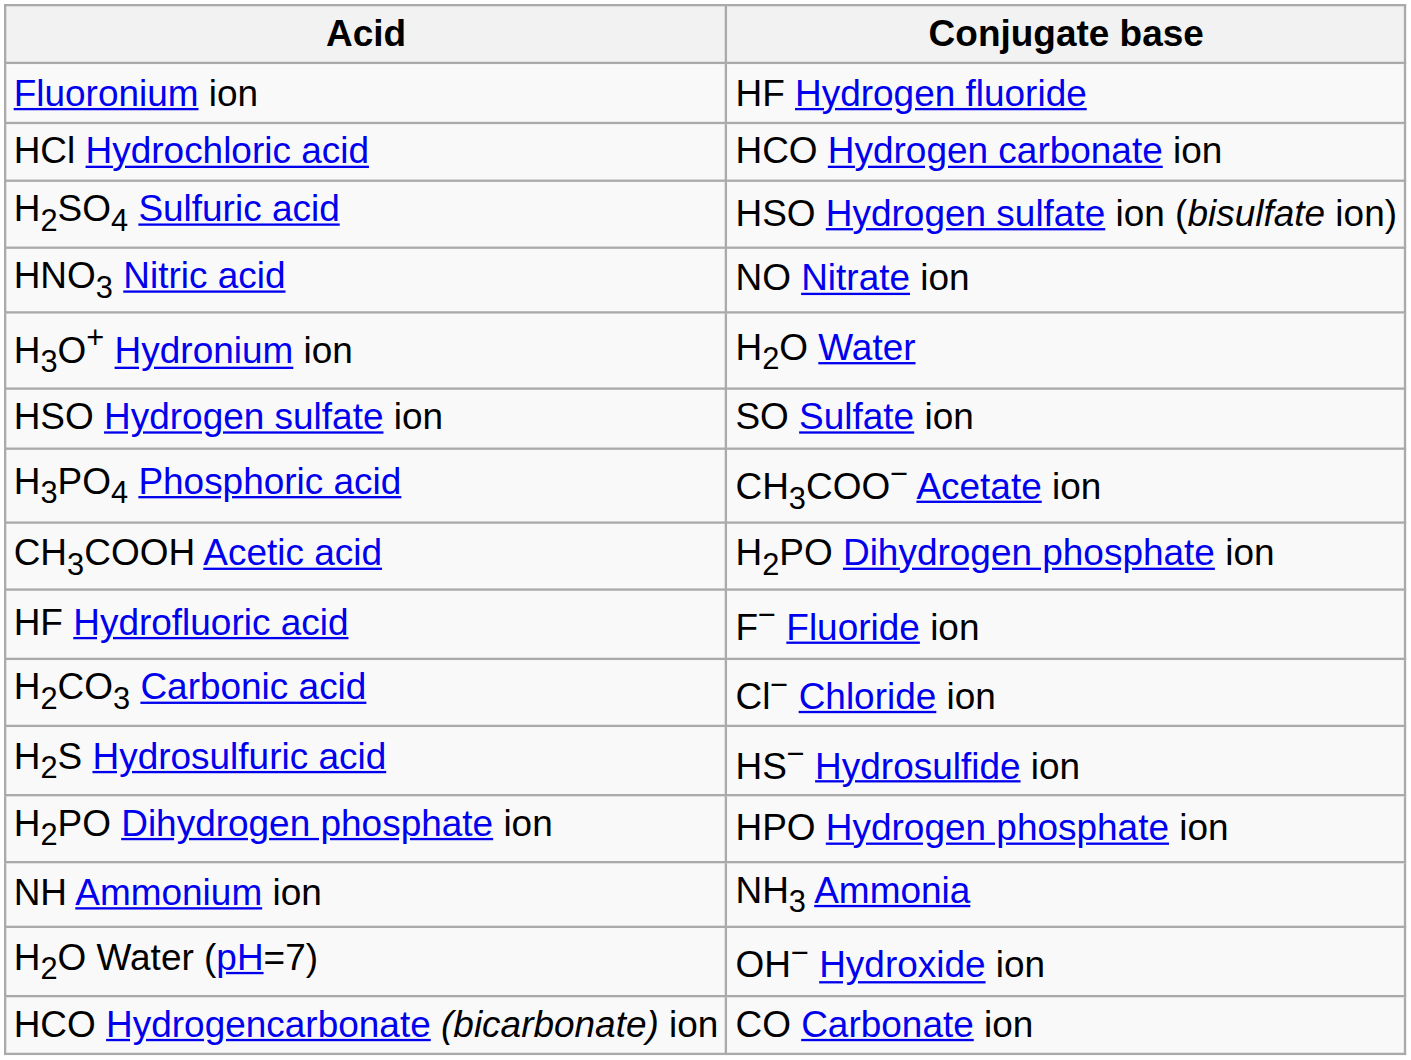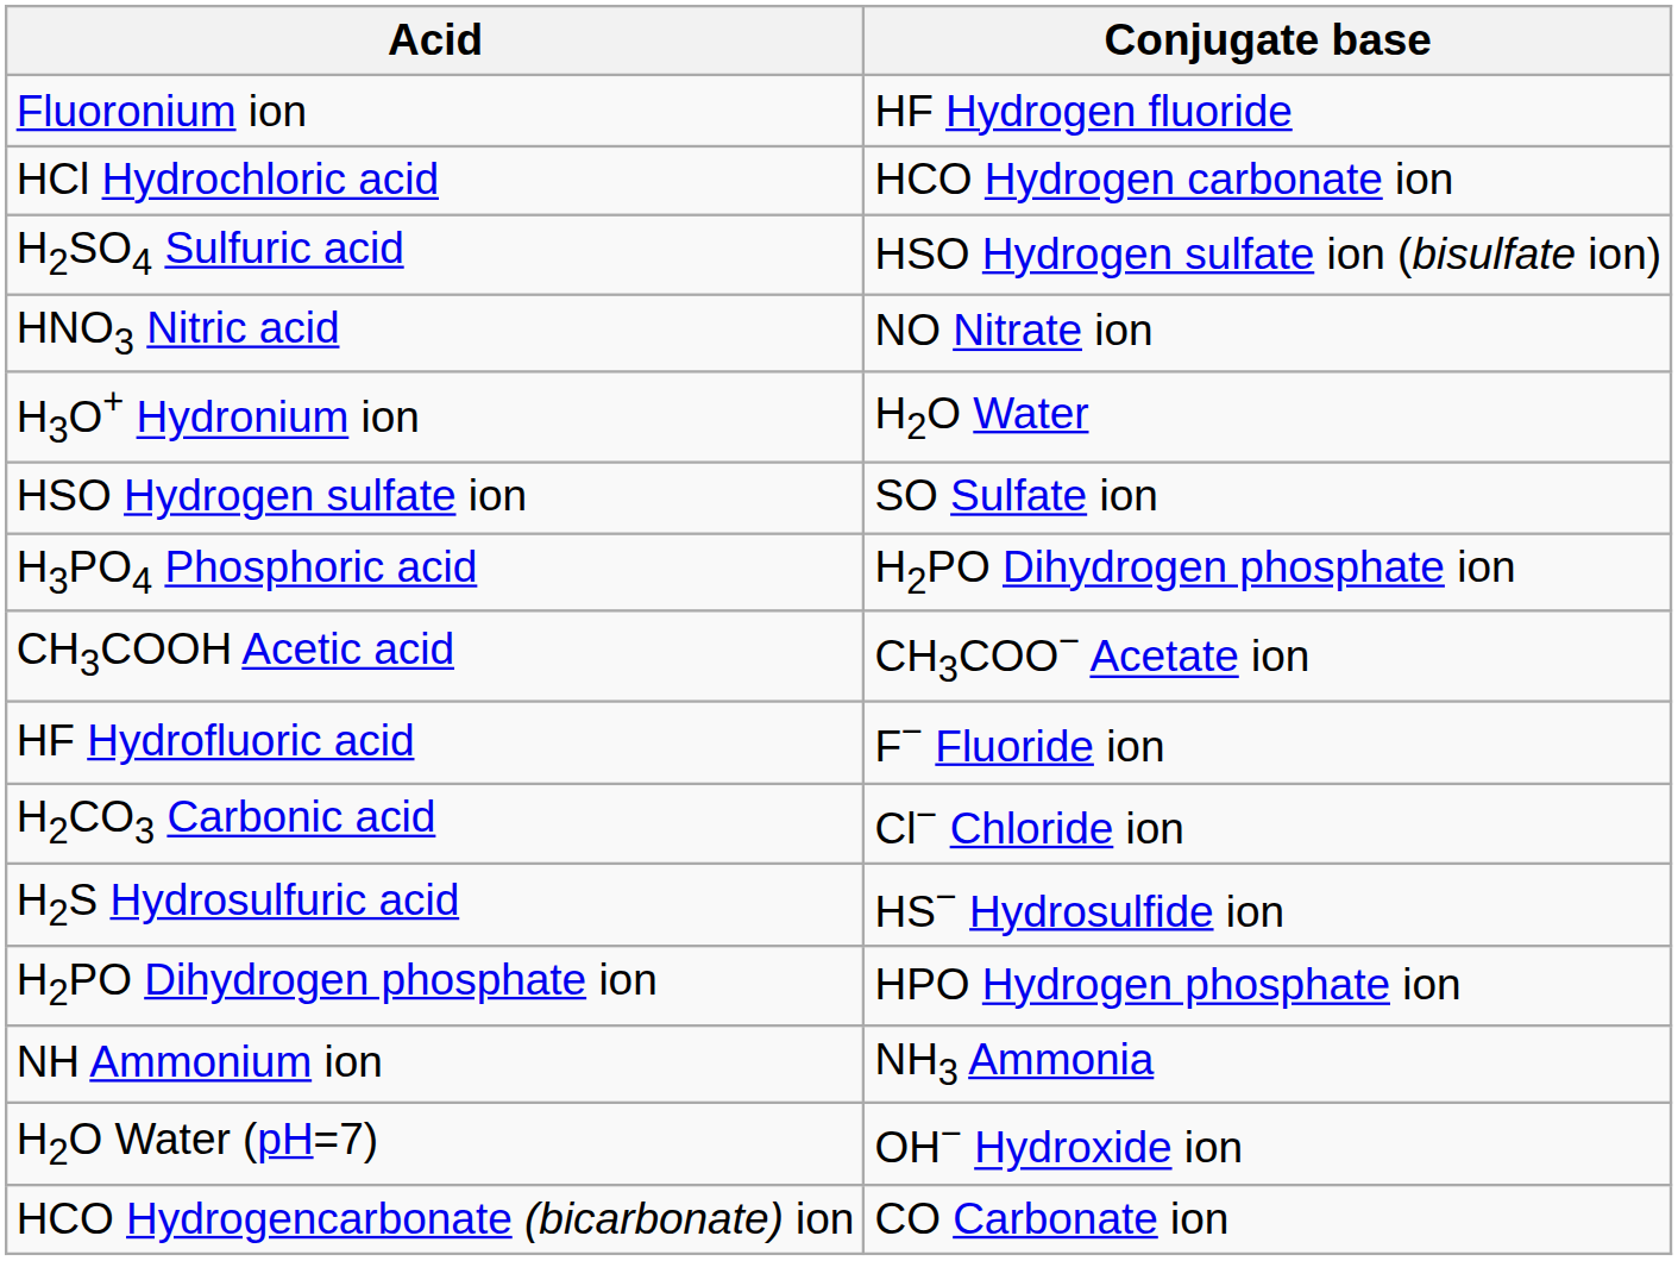H3PO4 Phosphoric acid | Conjugate base: CH3COO− Acetate ion -> H2PO Dihydrogen phosphate ion
CH3COOH Acetic acid | Conjugate base: H2PO Dihydrogen phosphate ion -> CH3COO− Acetate ion
